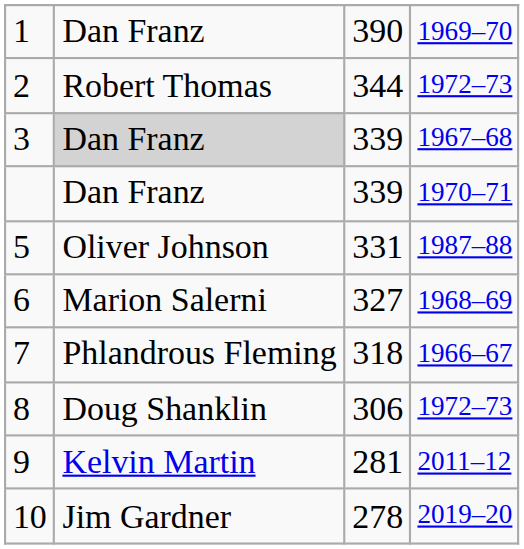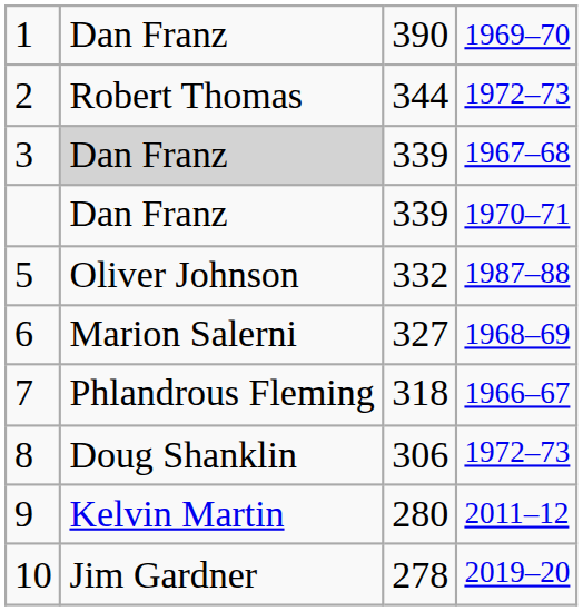5 | column 3: 331 -> 332
9 | column 3: 281 -> 280
